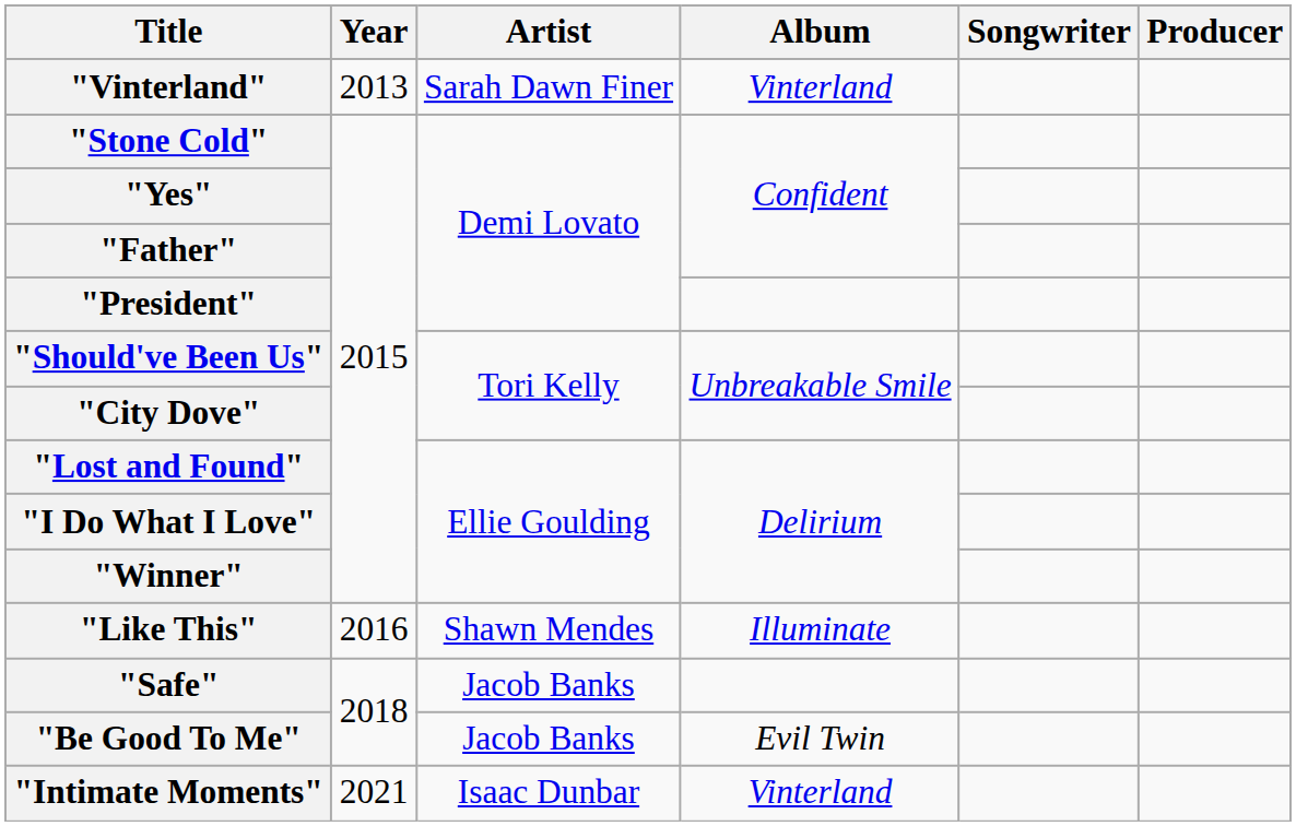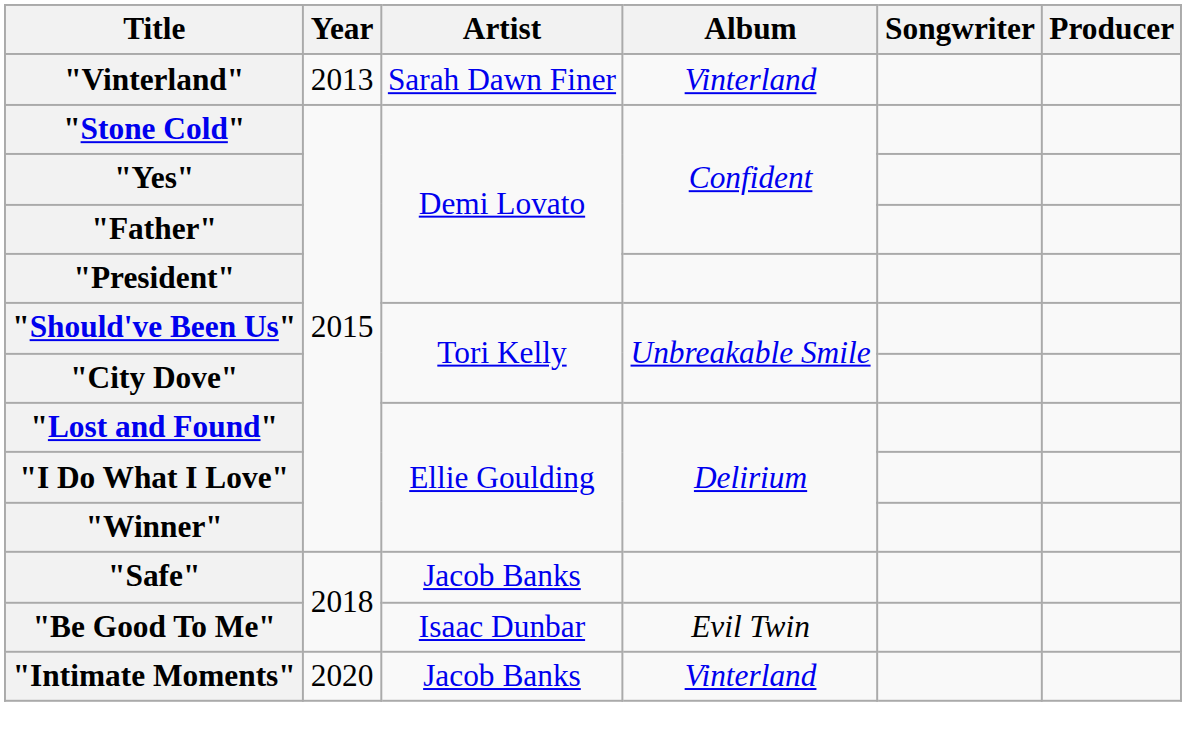- row: "Like This" | 2016 | Shawn Mendes | Illuminate
"Be Good To Me" | Artist: Jacob Banks -> Isaac Dunbar
"Intimate Moments" | Year: 2021 -> 2020
"Intimate Moments" | Artist: Isaac Dunbar -> Jacob Banks
